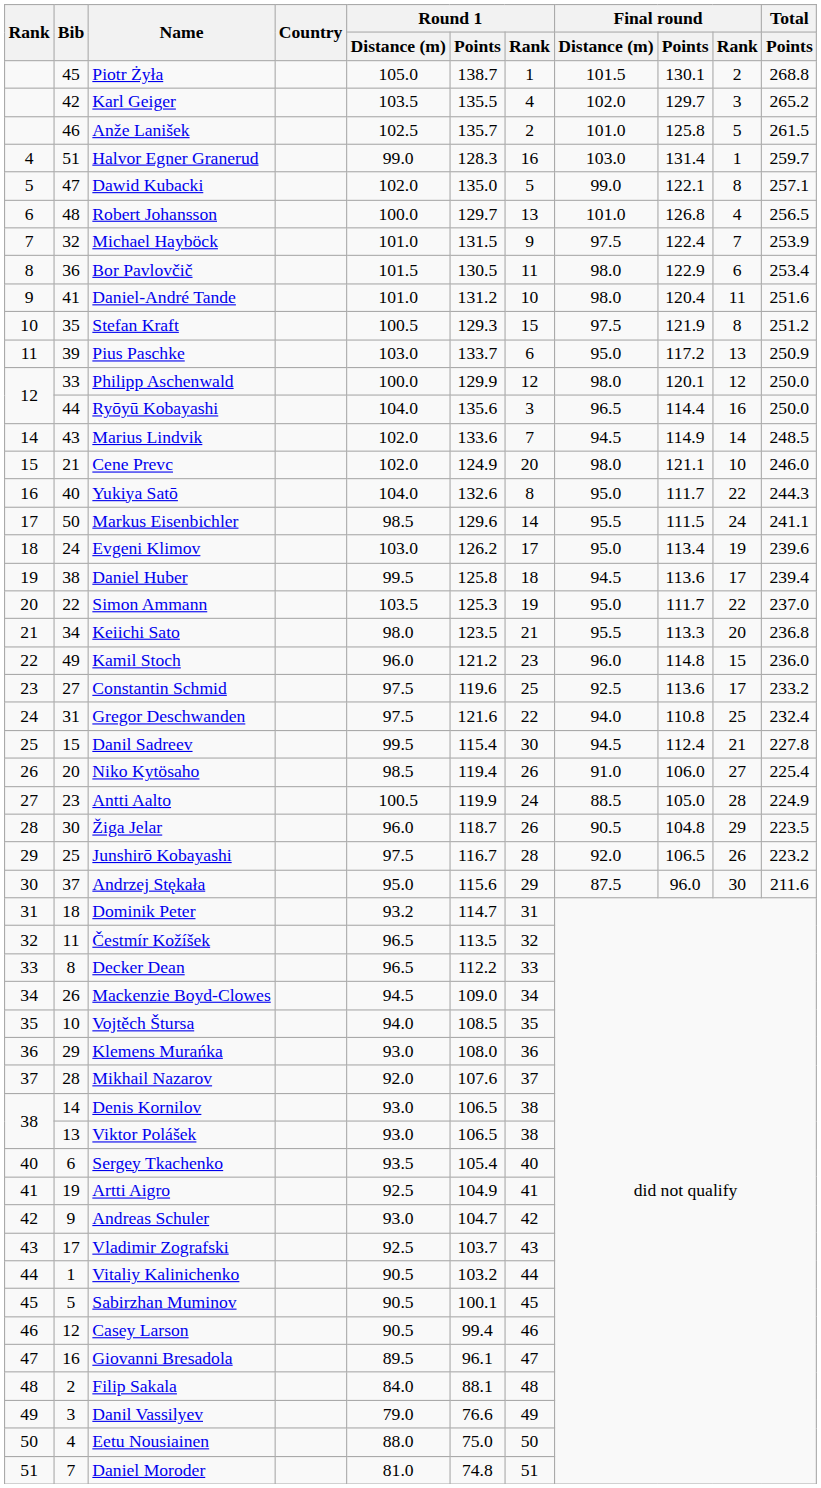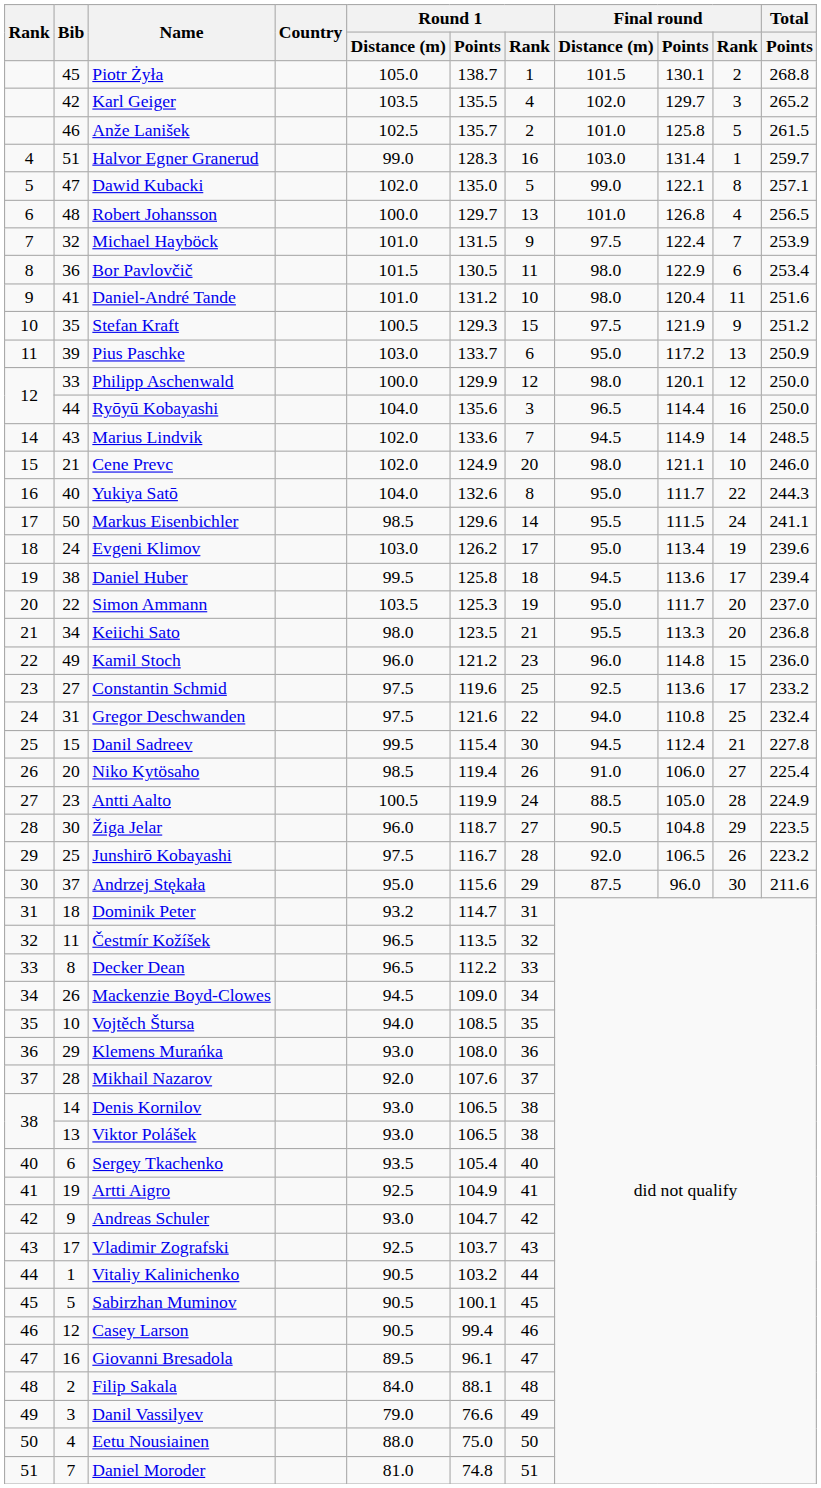Stefan Kraft | Final round / Rank: 8 -> 9
Simon Ammann | Final round / Rank: 22 -> 20
Žiga Jelar | Round 1 / Rank: 26 -> 27
